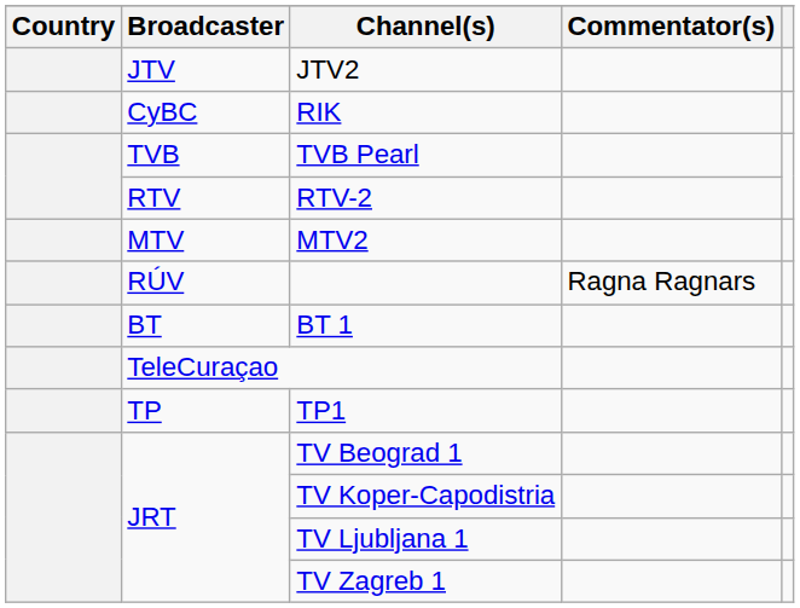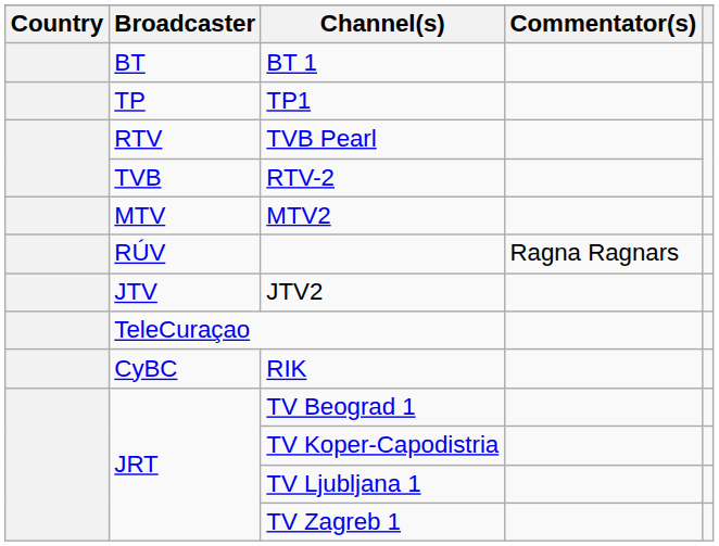rows swapped: BT 1 <-> JTV2
rows swapped: RIK <-> TP1
TVB Pearl | Broadcaster: TVB -> RTV
RTV-2 | Broadcaster: RTV -> TVB
